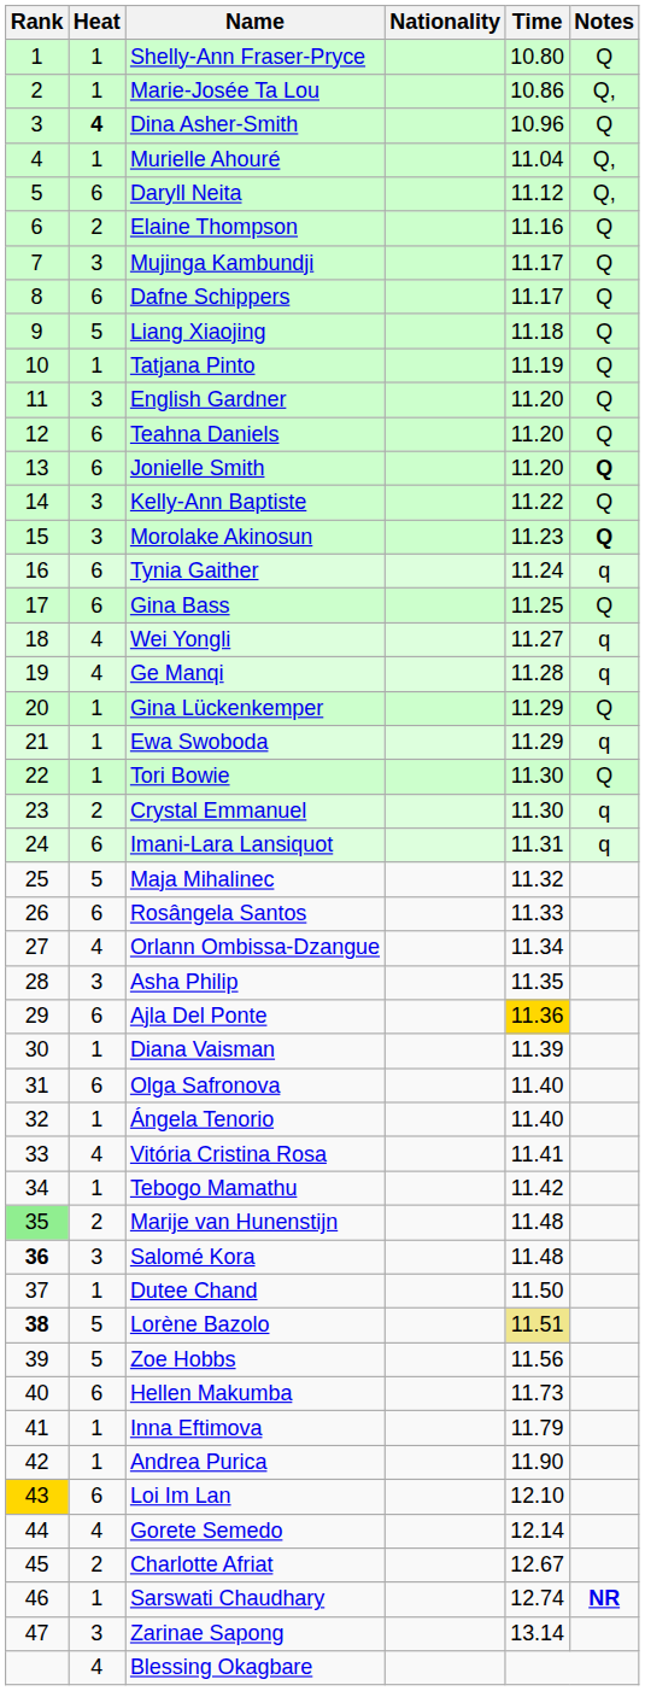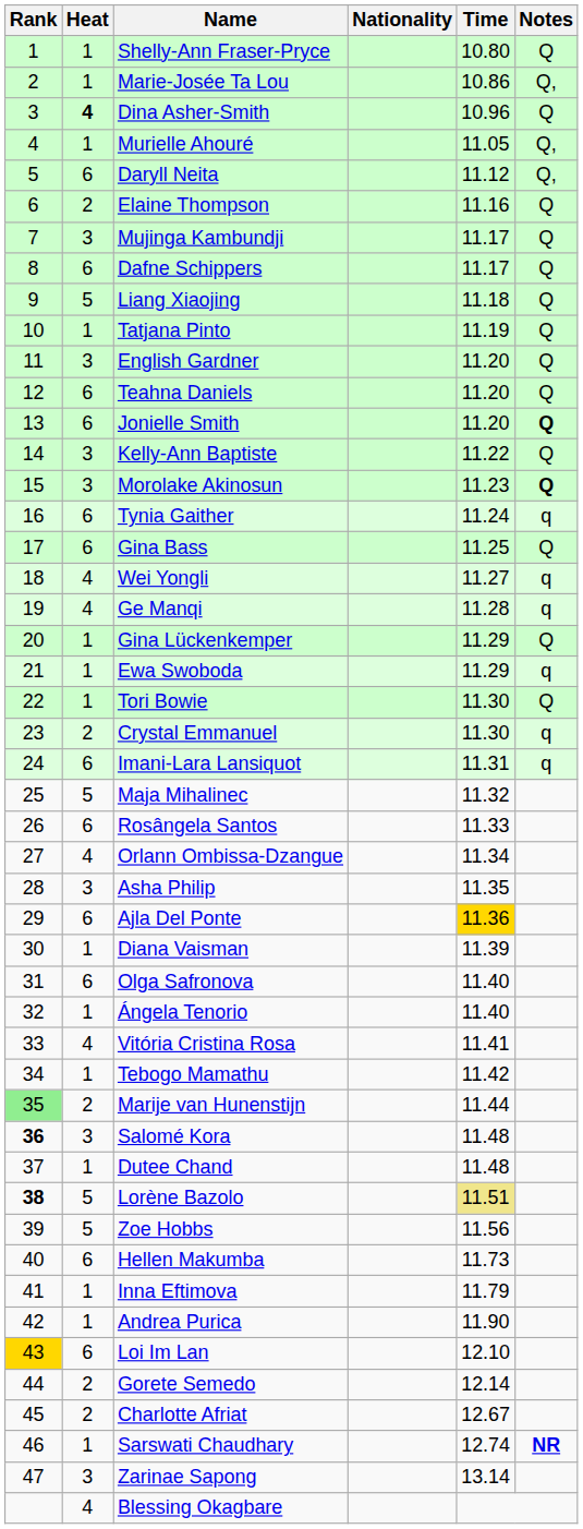Murielle Ahouré | Time: 11.04 -> 11.05
Marije van Hunenstijn | Time: 11.48 -> 11.44
Dutee Chand | Time: 11.50 -> 11.48
Gorete Semedo | Heat: 4 -> 2
